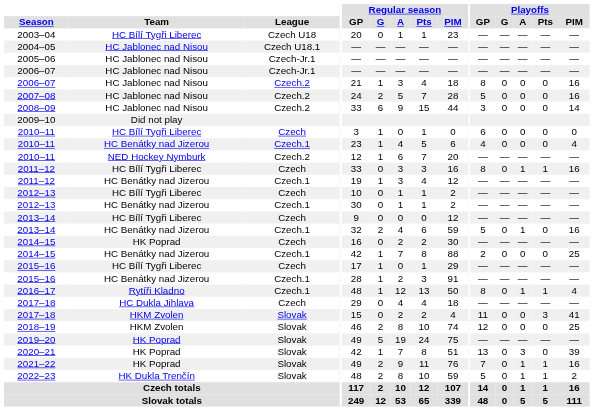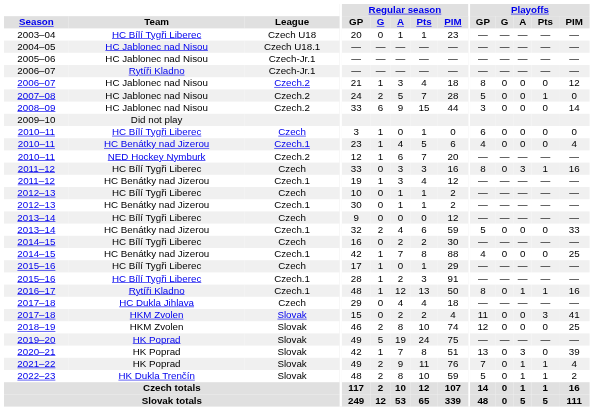2006–07 / Czech-Jr.1 | Team: HC Jablonec nad Nisou -> Rytíři Kladno
2006–07 / Czech.2 | Playoffs / PIM: 16 -> 12
2007–08 | Playoffs / Pts: 0 -> 1
2007–08 | Playoffs / PIM: 16 -> 0
2011–12 / Czech | Playoffs / A: 1 -> 3
2013–14 / Czech.1 | Playoffs / A: 1 -> 0
2013–14 / Czech.1 | Playoffs / PIM: 16 -> 33
2014–15 / Czech | Team: HK Poprad -> HC Bílí Tygři Liberec
2014–15 / Czech.1 | Playoffs / GP: 2 -> 4
2015–16 / Czech.1 | Team: HC Benátky nad Jizerou -> HC Bílí Tygři Liberec
2016–17 | Playoffs / PIM: 4 -> 16
2021–22 | Playoffs / PIM: 16 -> 4
